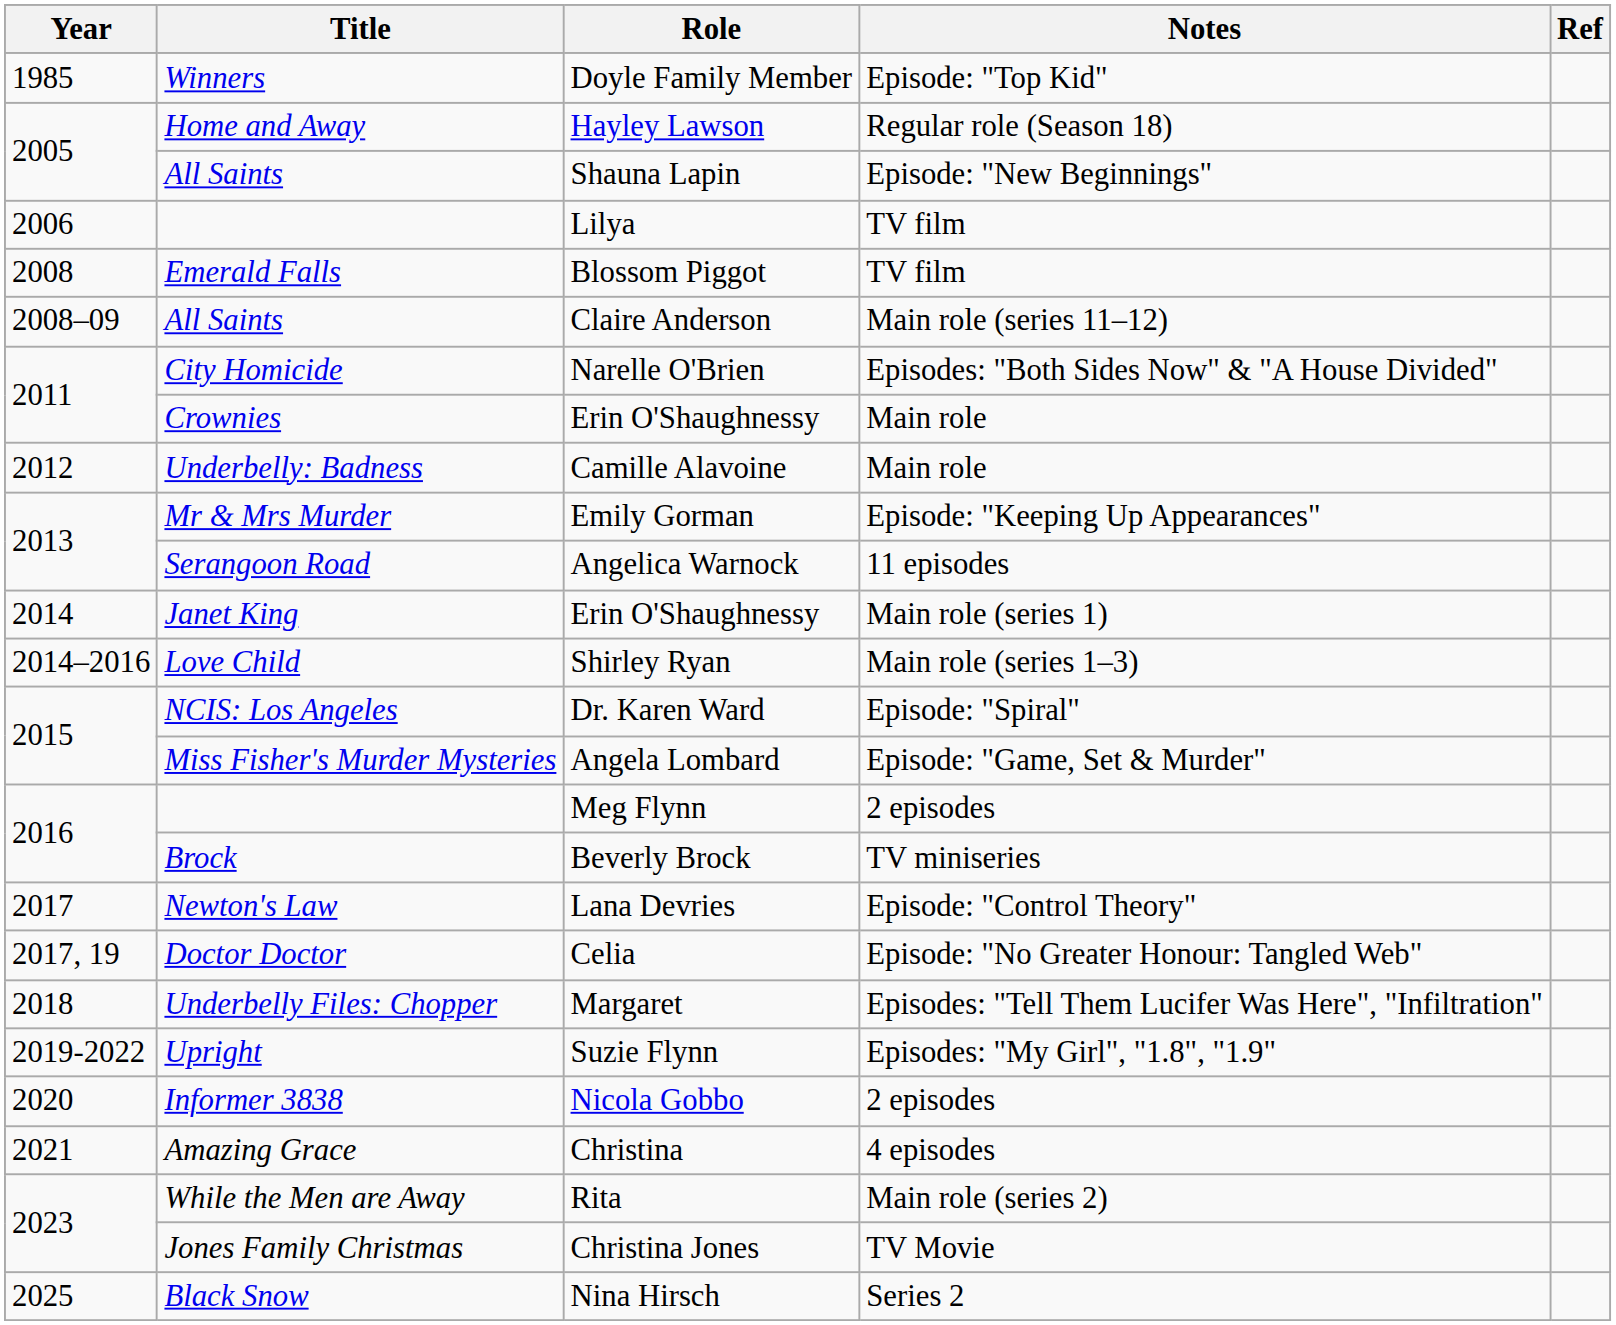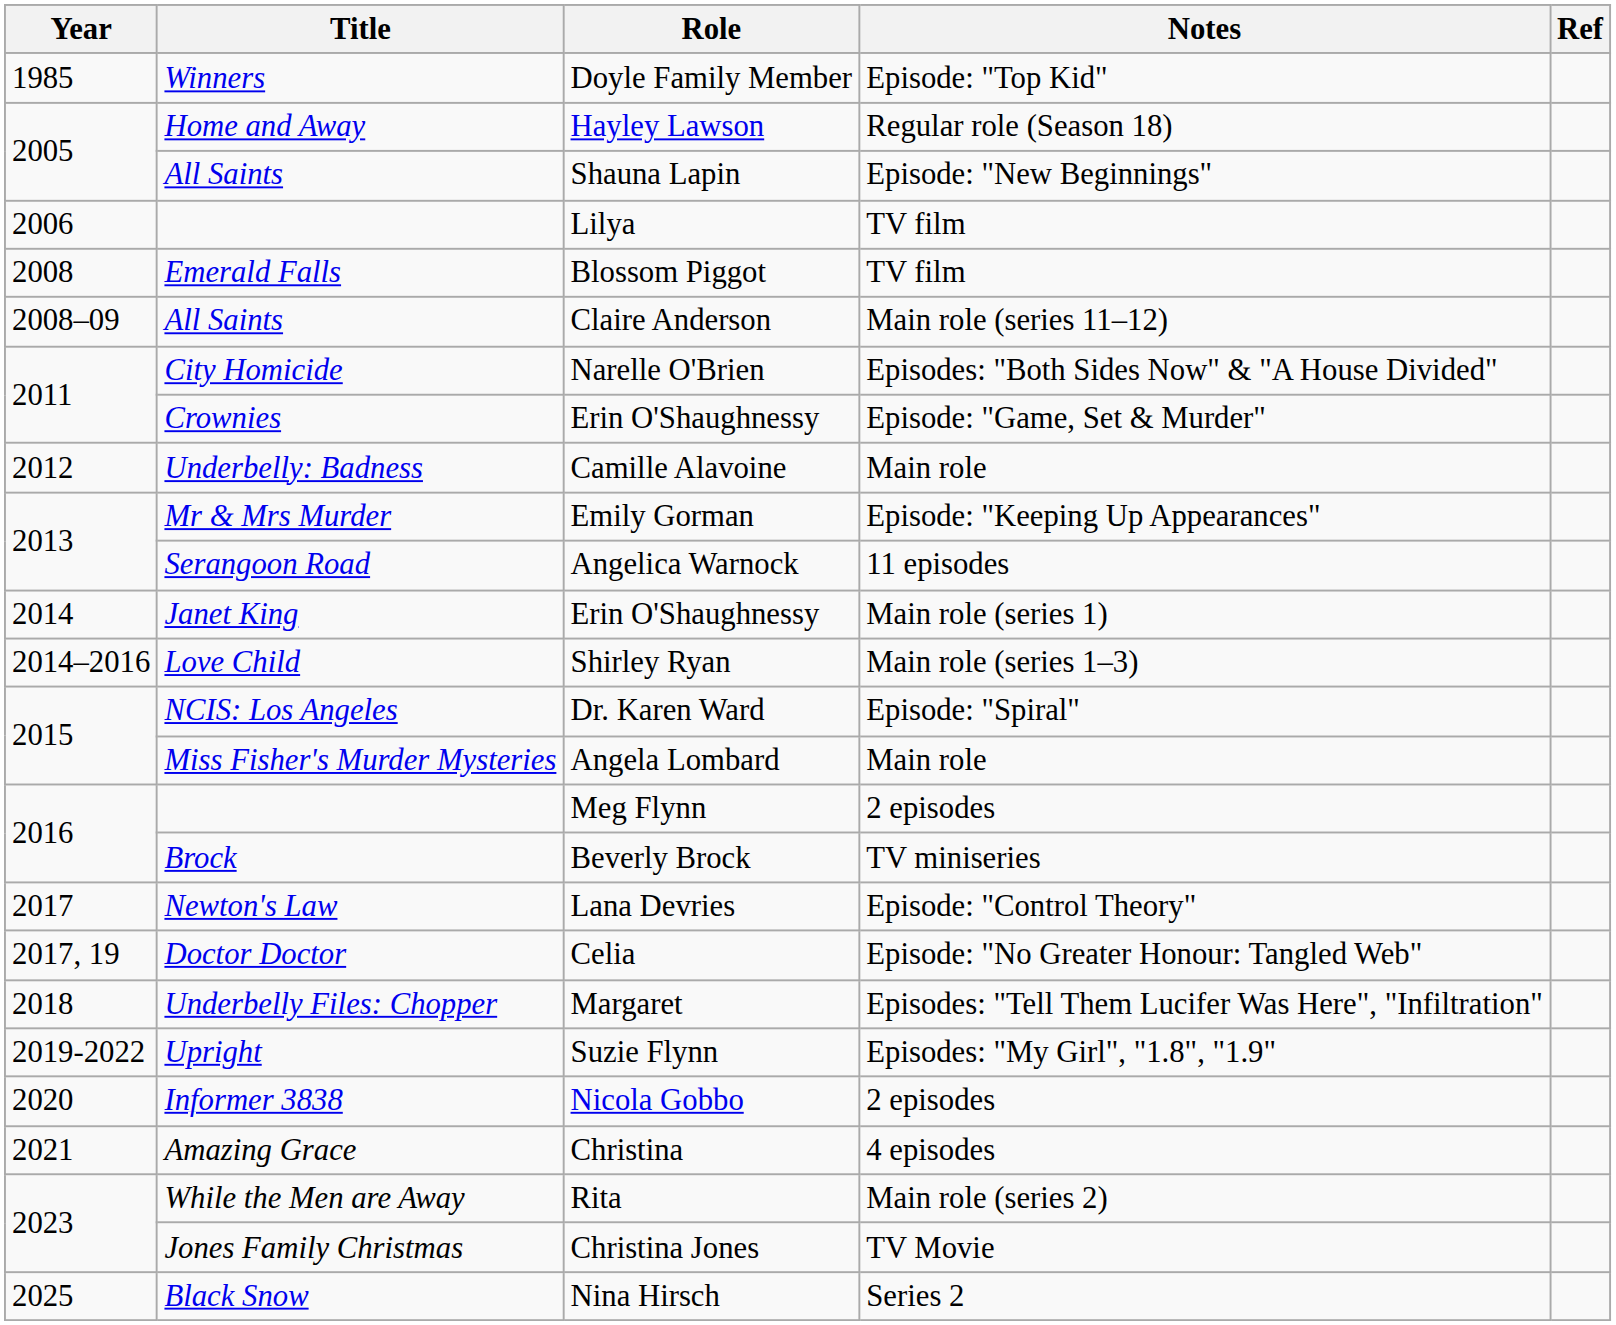Crownies / Erin O'Shaughnessy | Notes: Main role -> Episode: "Game, Set & Murder"
Angela Lombard | Notes: Episode: "Game, Set & Murder" -> Main role
